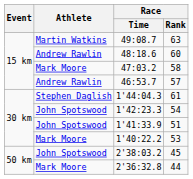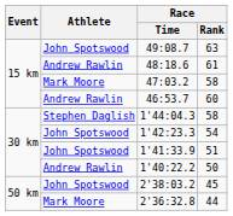49:08.7 | Athlete: Martin Watkins -> John Spotswood
48:18.6 | Race / Rank: 60 -> 61
46:53.7 | Race / Rank: 57 -> 60
1'44:04.3 | Race / Rank: 61 -> 58
1'40:22.2 | Athlete: Mark Moore -> Andrew Rawlin
1'40:22.2 | Race / Rank: 53 -> 50
